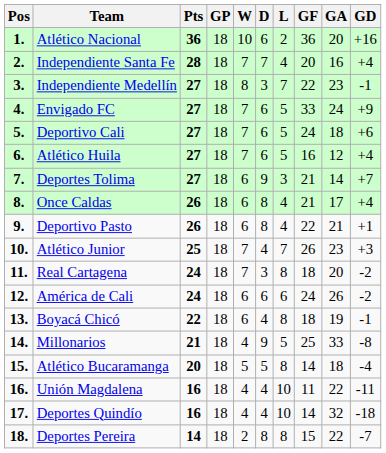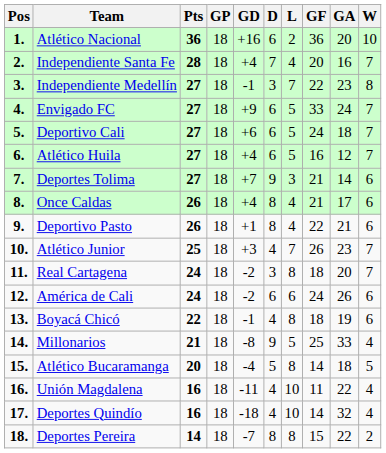columns swapped: W <-> GD
